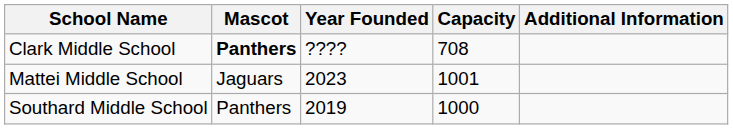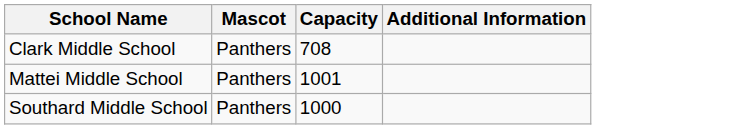- column: Year Founded | ???? | 2023 | 2019
Clark Middle School | Mascot: bold -> normal
Mattei Middle School | Mascot: Jaguars -> Panthers
